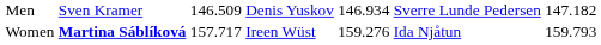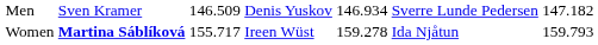Women | column 3: 157.717 -> 155.717
Women | column 5: 159.276 -> 159.278
